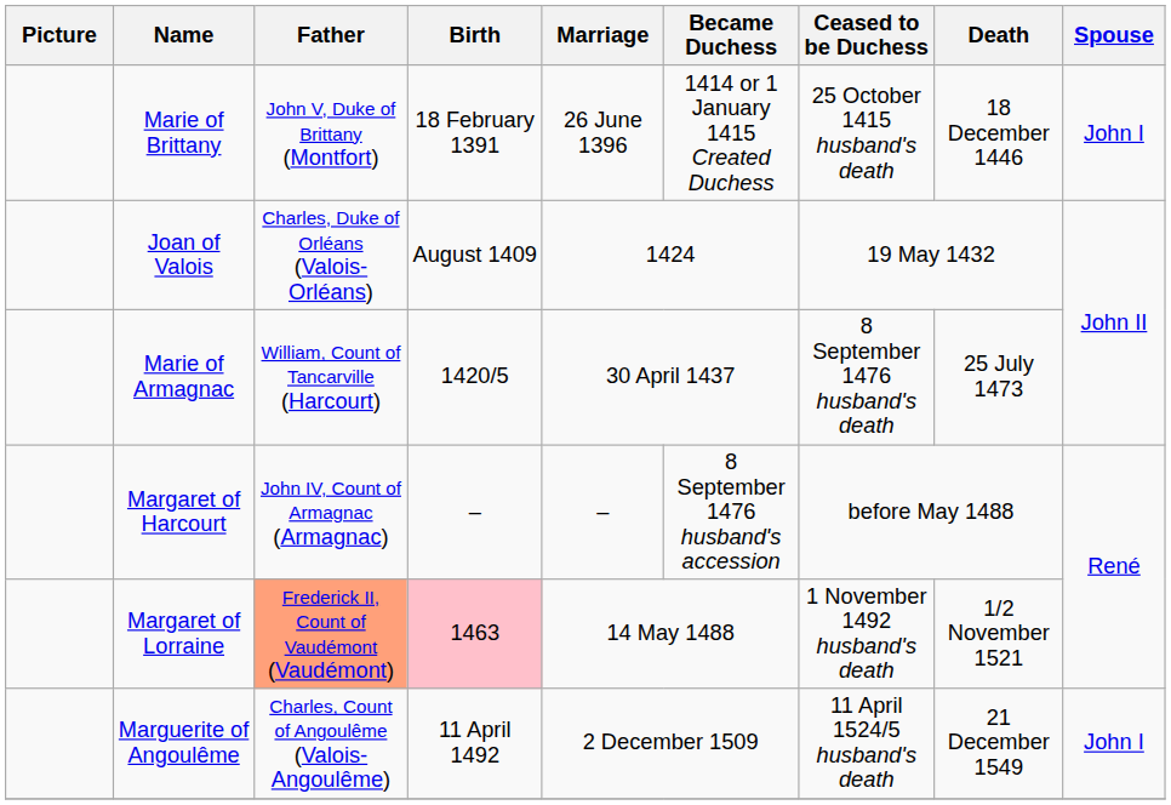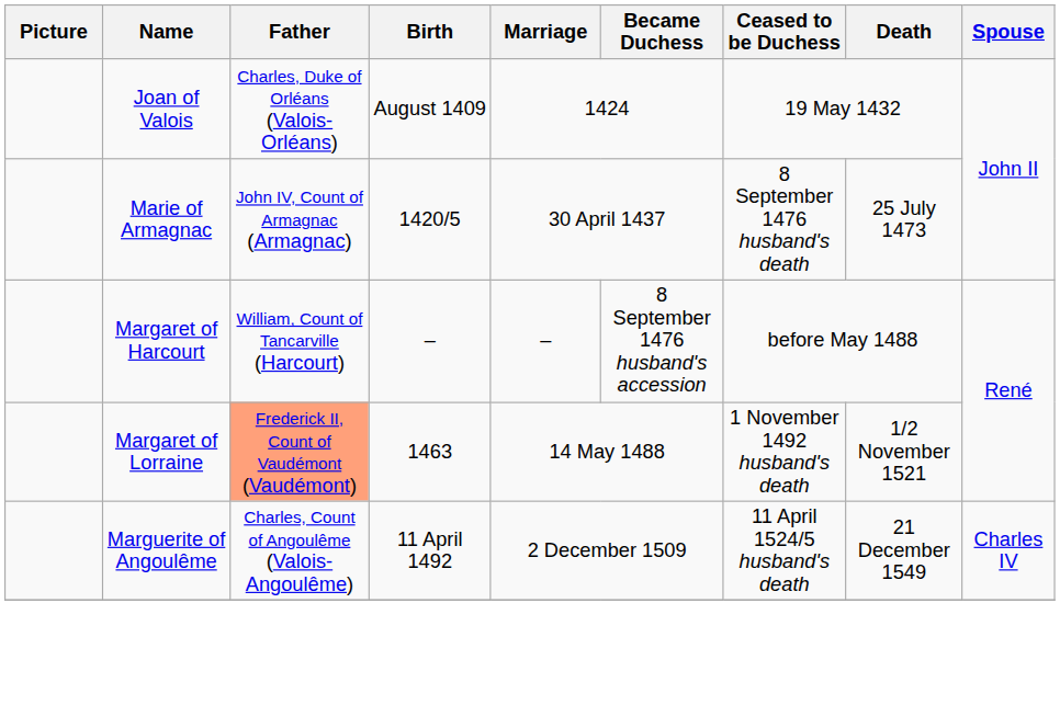- row: Marie of Brittany | John V, Duke of Brittany (Montfort) | 18 February 1391 | 26 June 1396 | 1414 or 1 January 1415 Created Duchess | 25 October 1415 husband's death | 18 December 1446 | John I
Marie of Armagnac | Father: William, Count of Tancarville (Harcourt) -> John IV, Count of Armagnac (Armagnac)
Margaret of Harcourt | Father: John IV, Count of Armagnac (Armagnac) -> William, Count of Tancarville (Harcourt)
Margaret of Lorraine | Birth: pink background -> no background
Marguerite of Angoulême | Spouse: John I -> Charles IV
